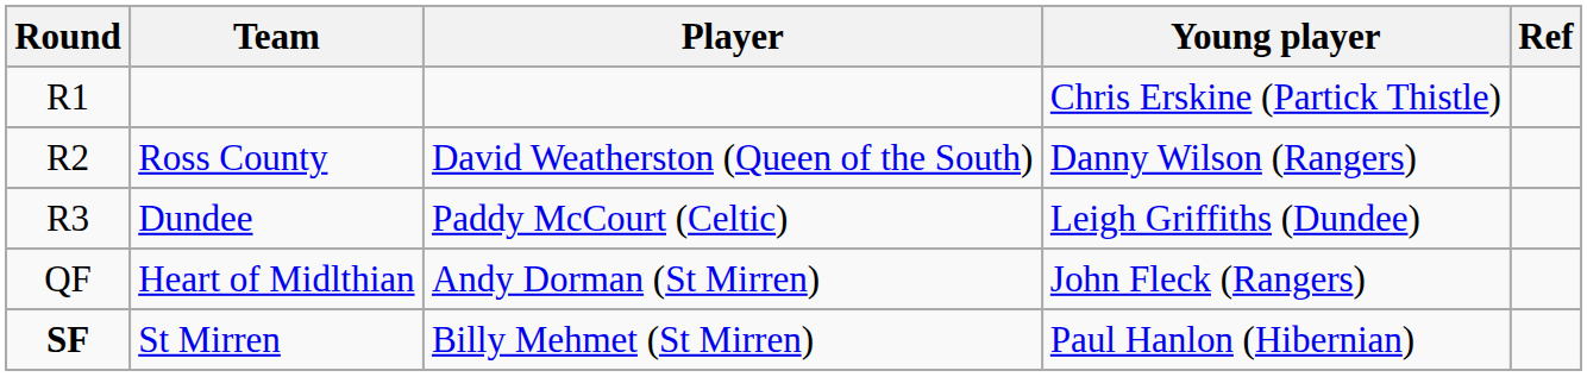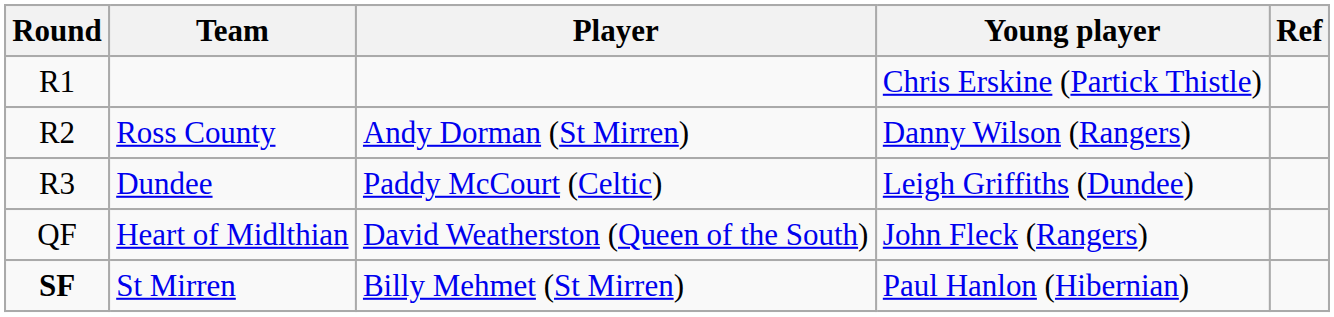Ross County | Player: David Weatherston (Queen of the South) -> Andy Dorman (St Mirren)
Heart of Midlthian | Player: Andy Dorman (St Mirren) -> David Weatherston (Queen of the South)
